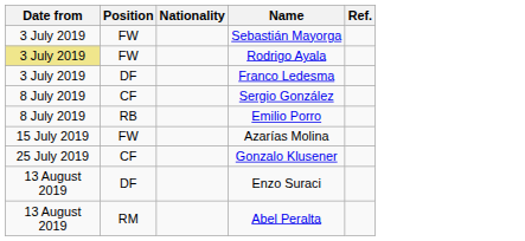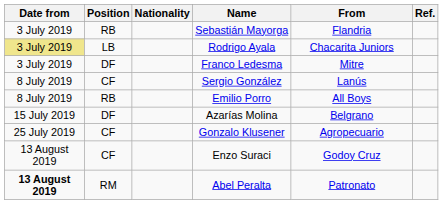+ column: From | Flandria | Chacarita Juniors | Mitre | Lanús | All Boys | Belgrano | Agropecuario | Godoy Cruz | Patronato
Sebastián Mayorga | Position: FW -> RB
Rodrigo Ayala | Position: FW -> LB
Azarías Molina | Position: FW -> DF
Enzo Suraci | Position: DF -> CF
Abel Peralta | Date from: normal -> bold
